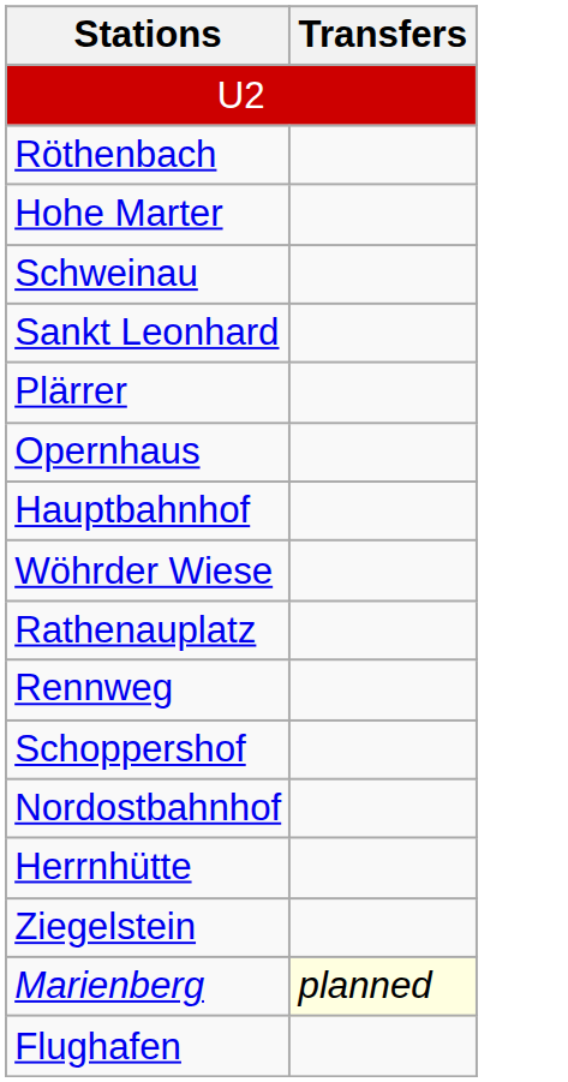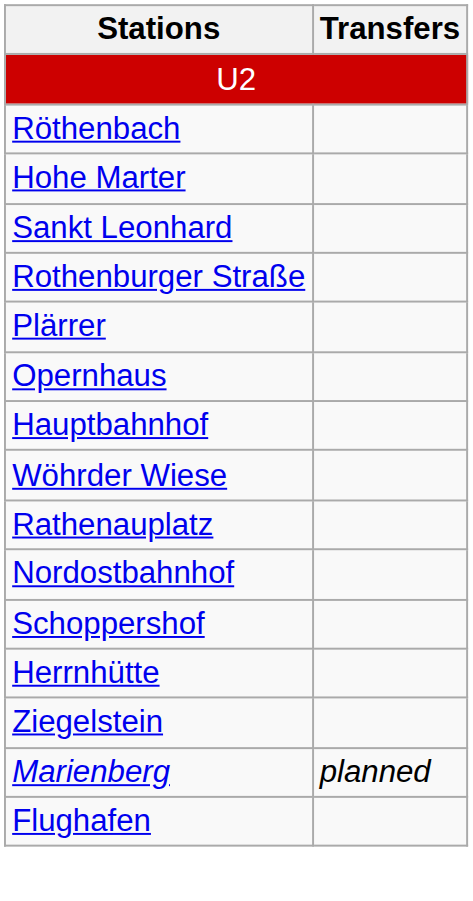- row: Schweinau
+ row: Rothenburger Straße
- row: Rennweg
rows swapped: Schoppershof <-> Nordostbahnhof
Marienberg | Transfers: lightyellow background -> no background
